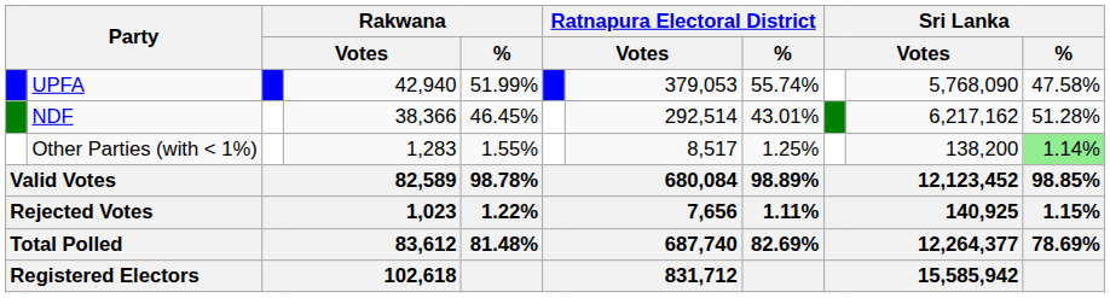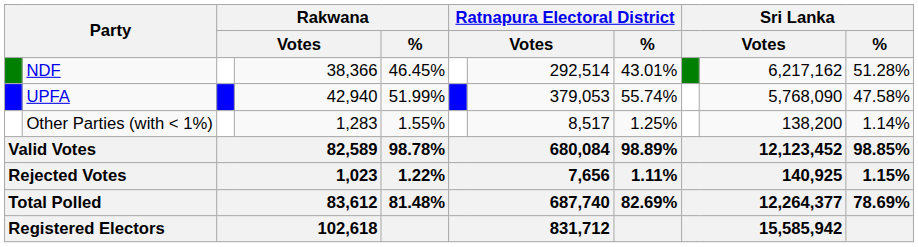rows swapped: UPFA <-> NDF
Other Parties (with < 1%) | Sri Lanka / %: lightgreen background -> no background
